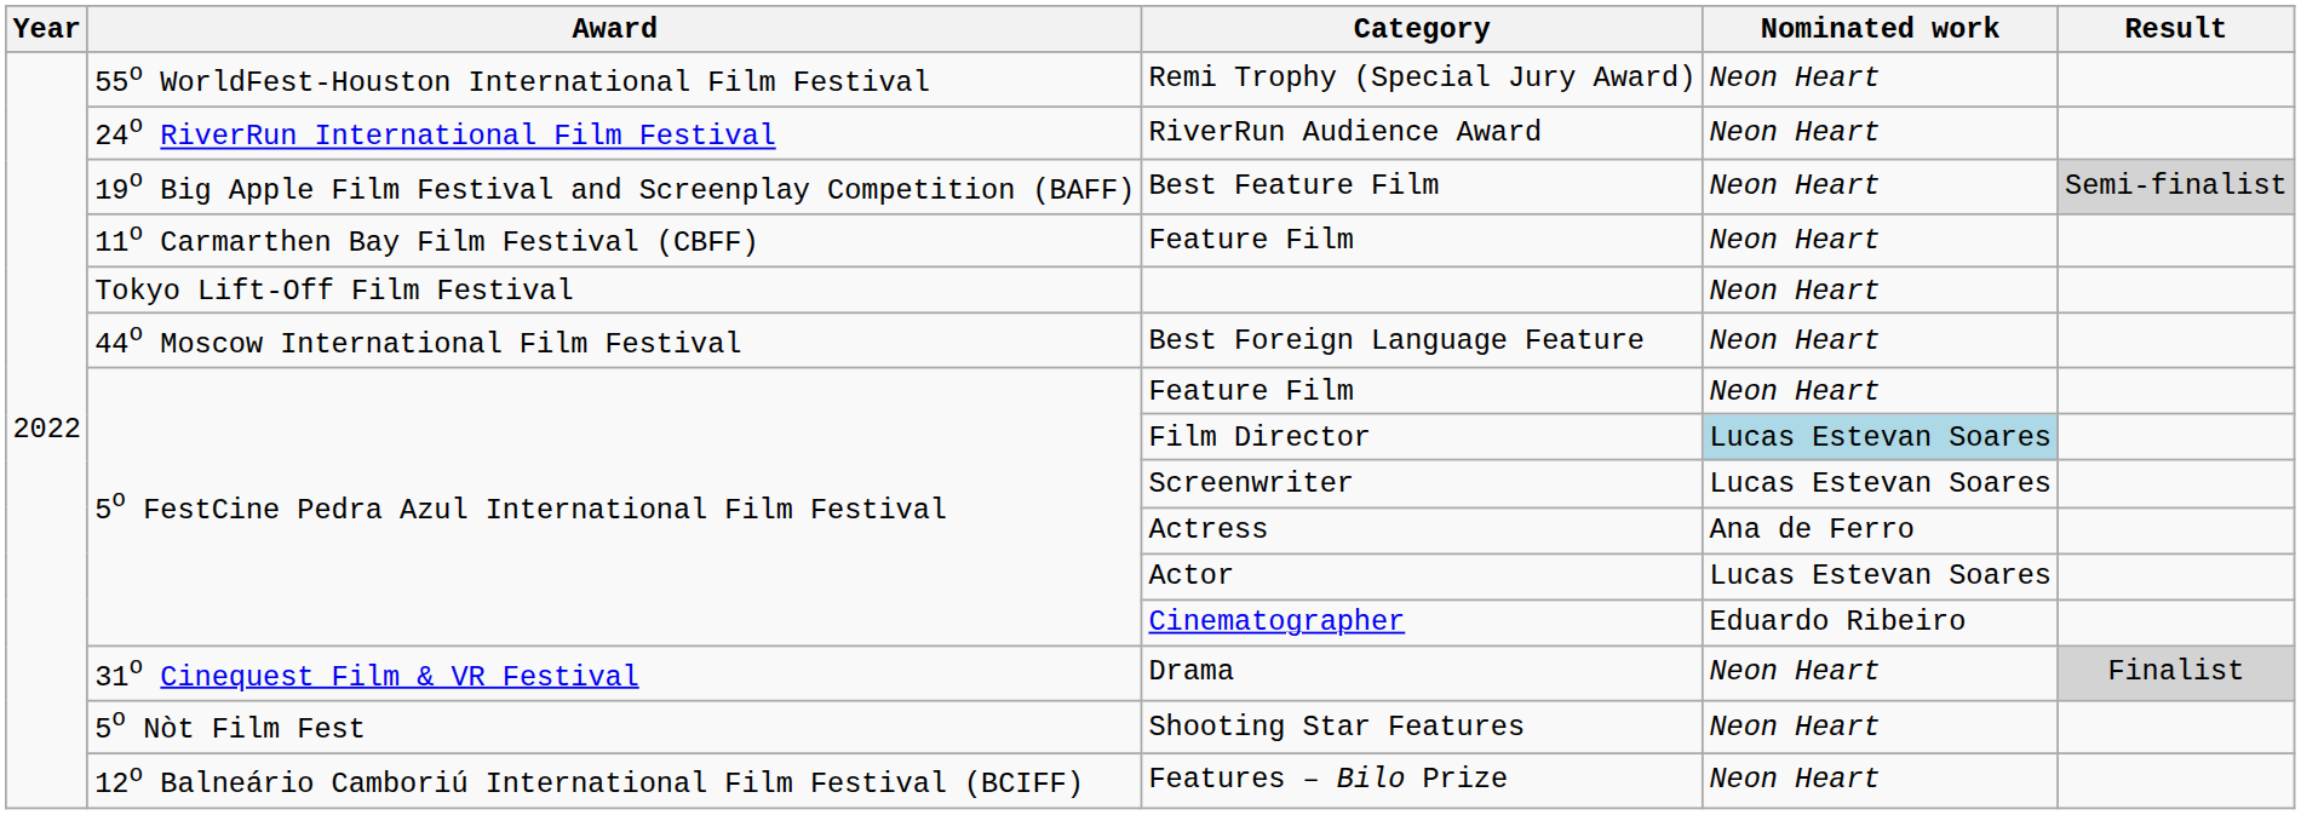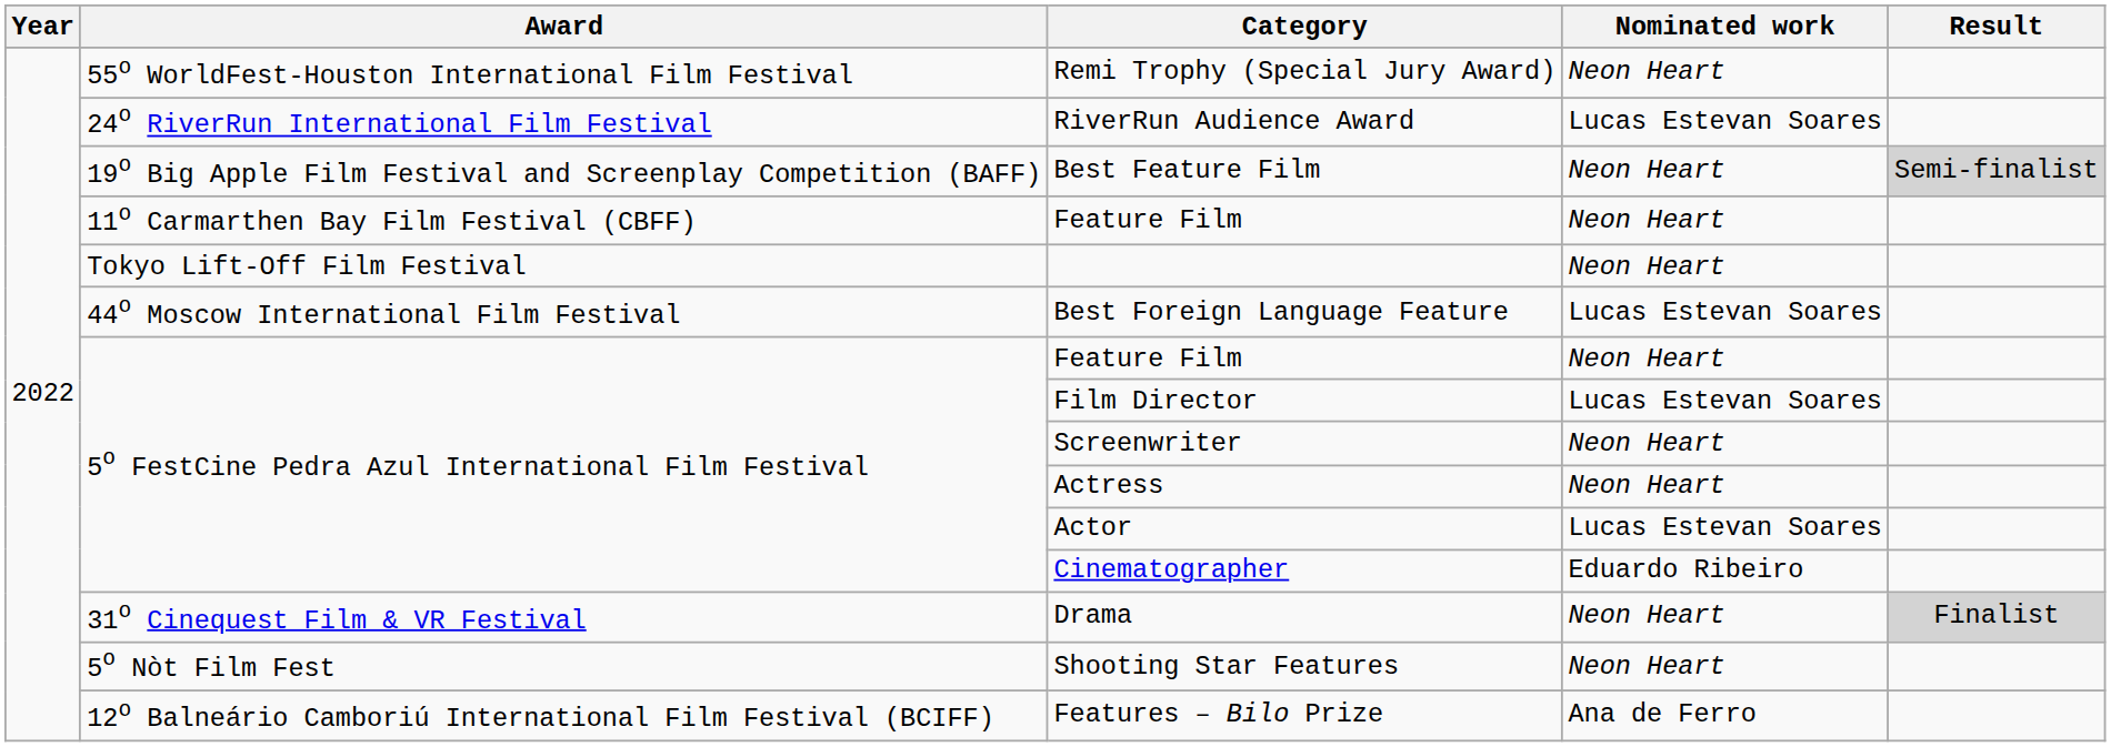RiverRun Audience Award | Nominated work: Neon Heart -> Lucas Estevan Soares
Best Foreign Language Feature | Nominated work: Neon Heart -> Lucas Estevan Soares
Film Director | Nominated work: lightblue background -> no background
Screenwriter | Nominated work: Lucas Estevan Soares -> Neon Heart
Actress | Nominated work: Ana de Ferro -> Neon Heart
Features – Bilo Prize | Nominated work: Neon Heart -> Ana de Ferro
